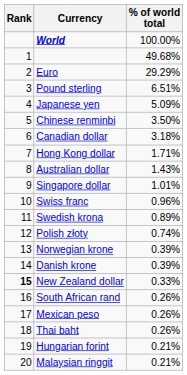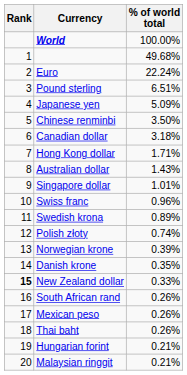Euro | % of world total: 29.29% -> 22.24%
Danish krone | % of world total: 0.39% -> 0.35%
